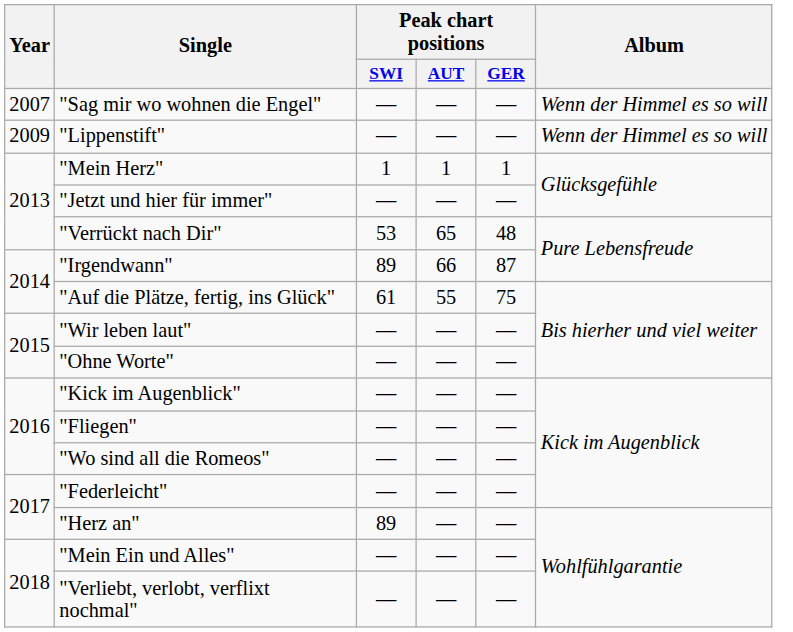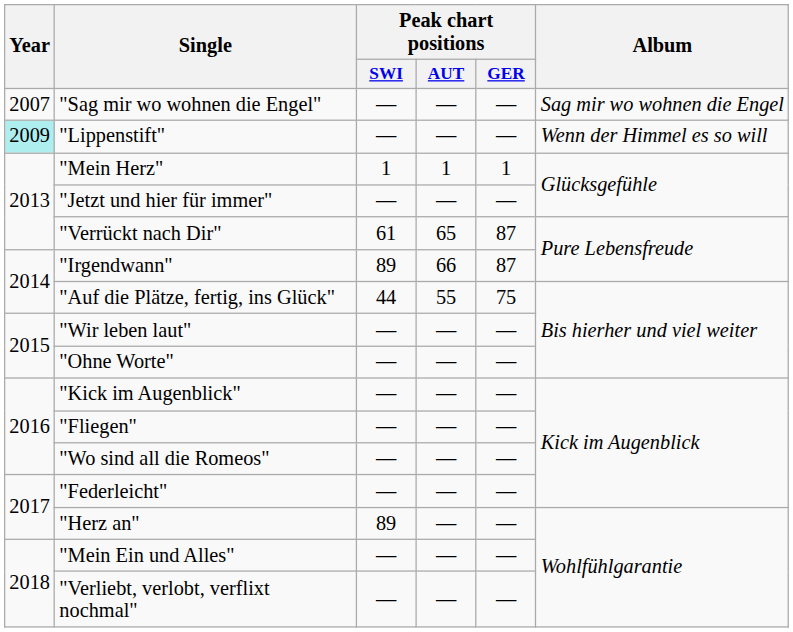"Sag mir wo wohnen die Engel" | Album: Wenn der Himmel es so will -> Sag mir wo wohnen die Engel
"Lippenstift" | Year: no background -> paleturquoise background
"Verrückt nach Dir" | Peak chart positions / SWI: 53 -> 61
"Verrückt nach Dir" | Peak chart positions / GER: 48 -> 87
"Auf die Plätze, fertig, ins Glück" | Peak chart positions / SWI: 61 -> 44
